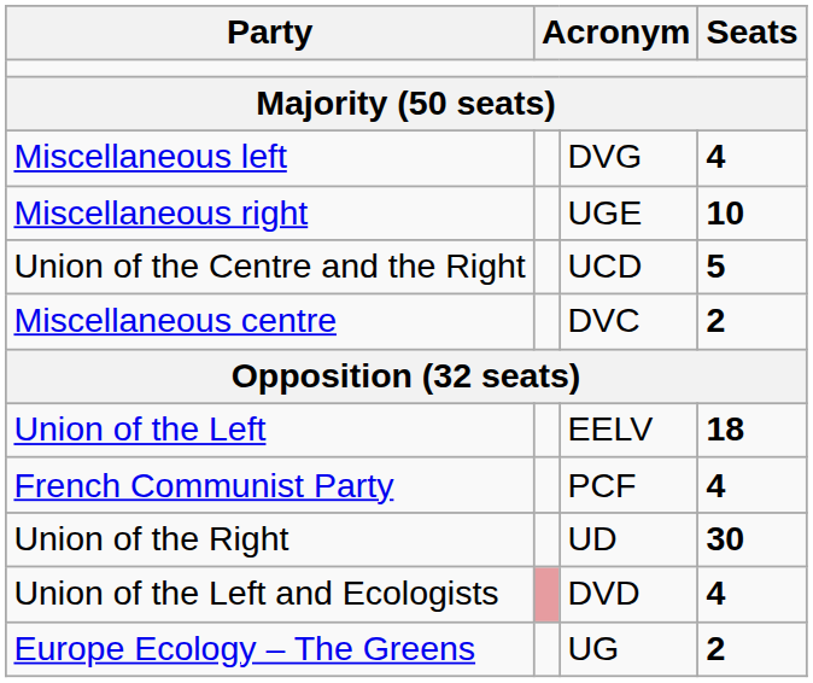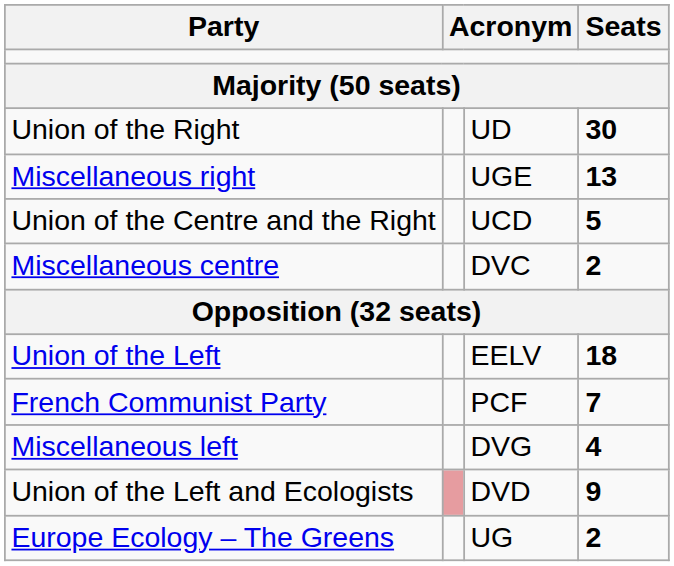rows swapped: Union of the Right <-> Miscellaneous left
Miscellaneous right | Seats: 10 -> 13
French Communist Party | Seats: 4 -> 7
Union of the Left and Ecologists | Seats: 4 -> 9
